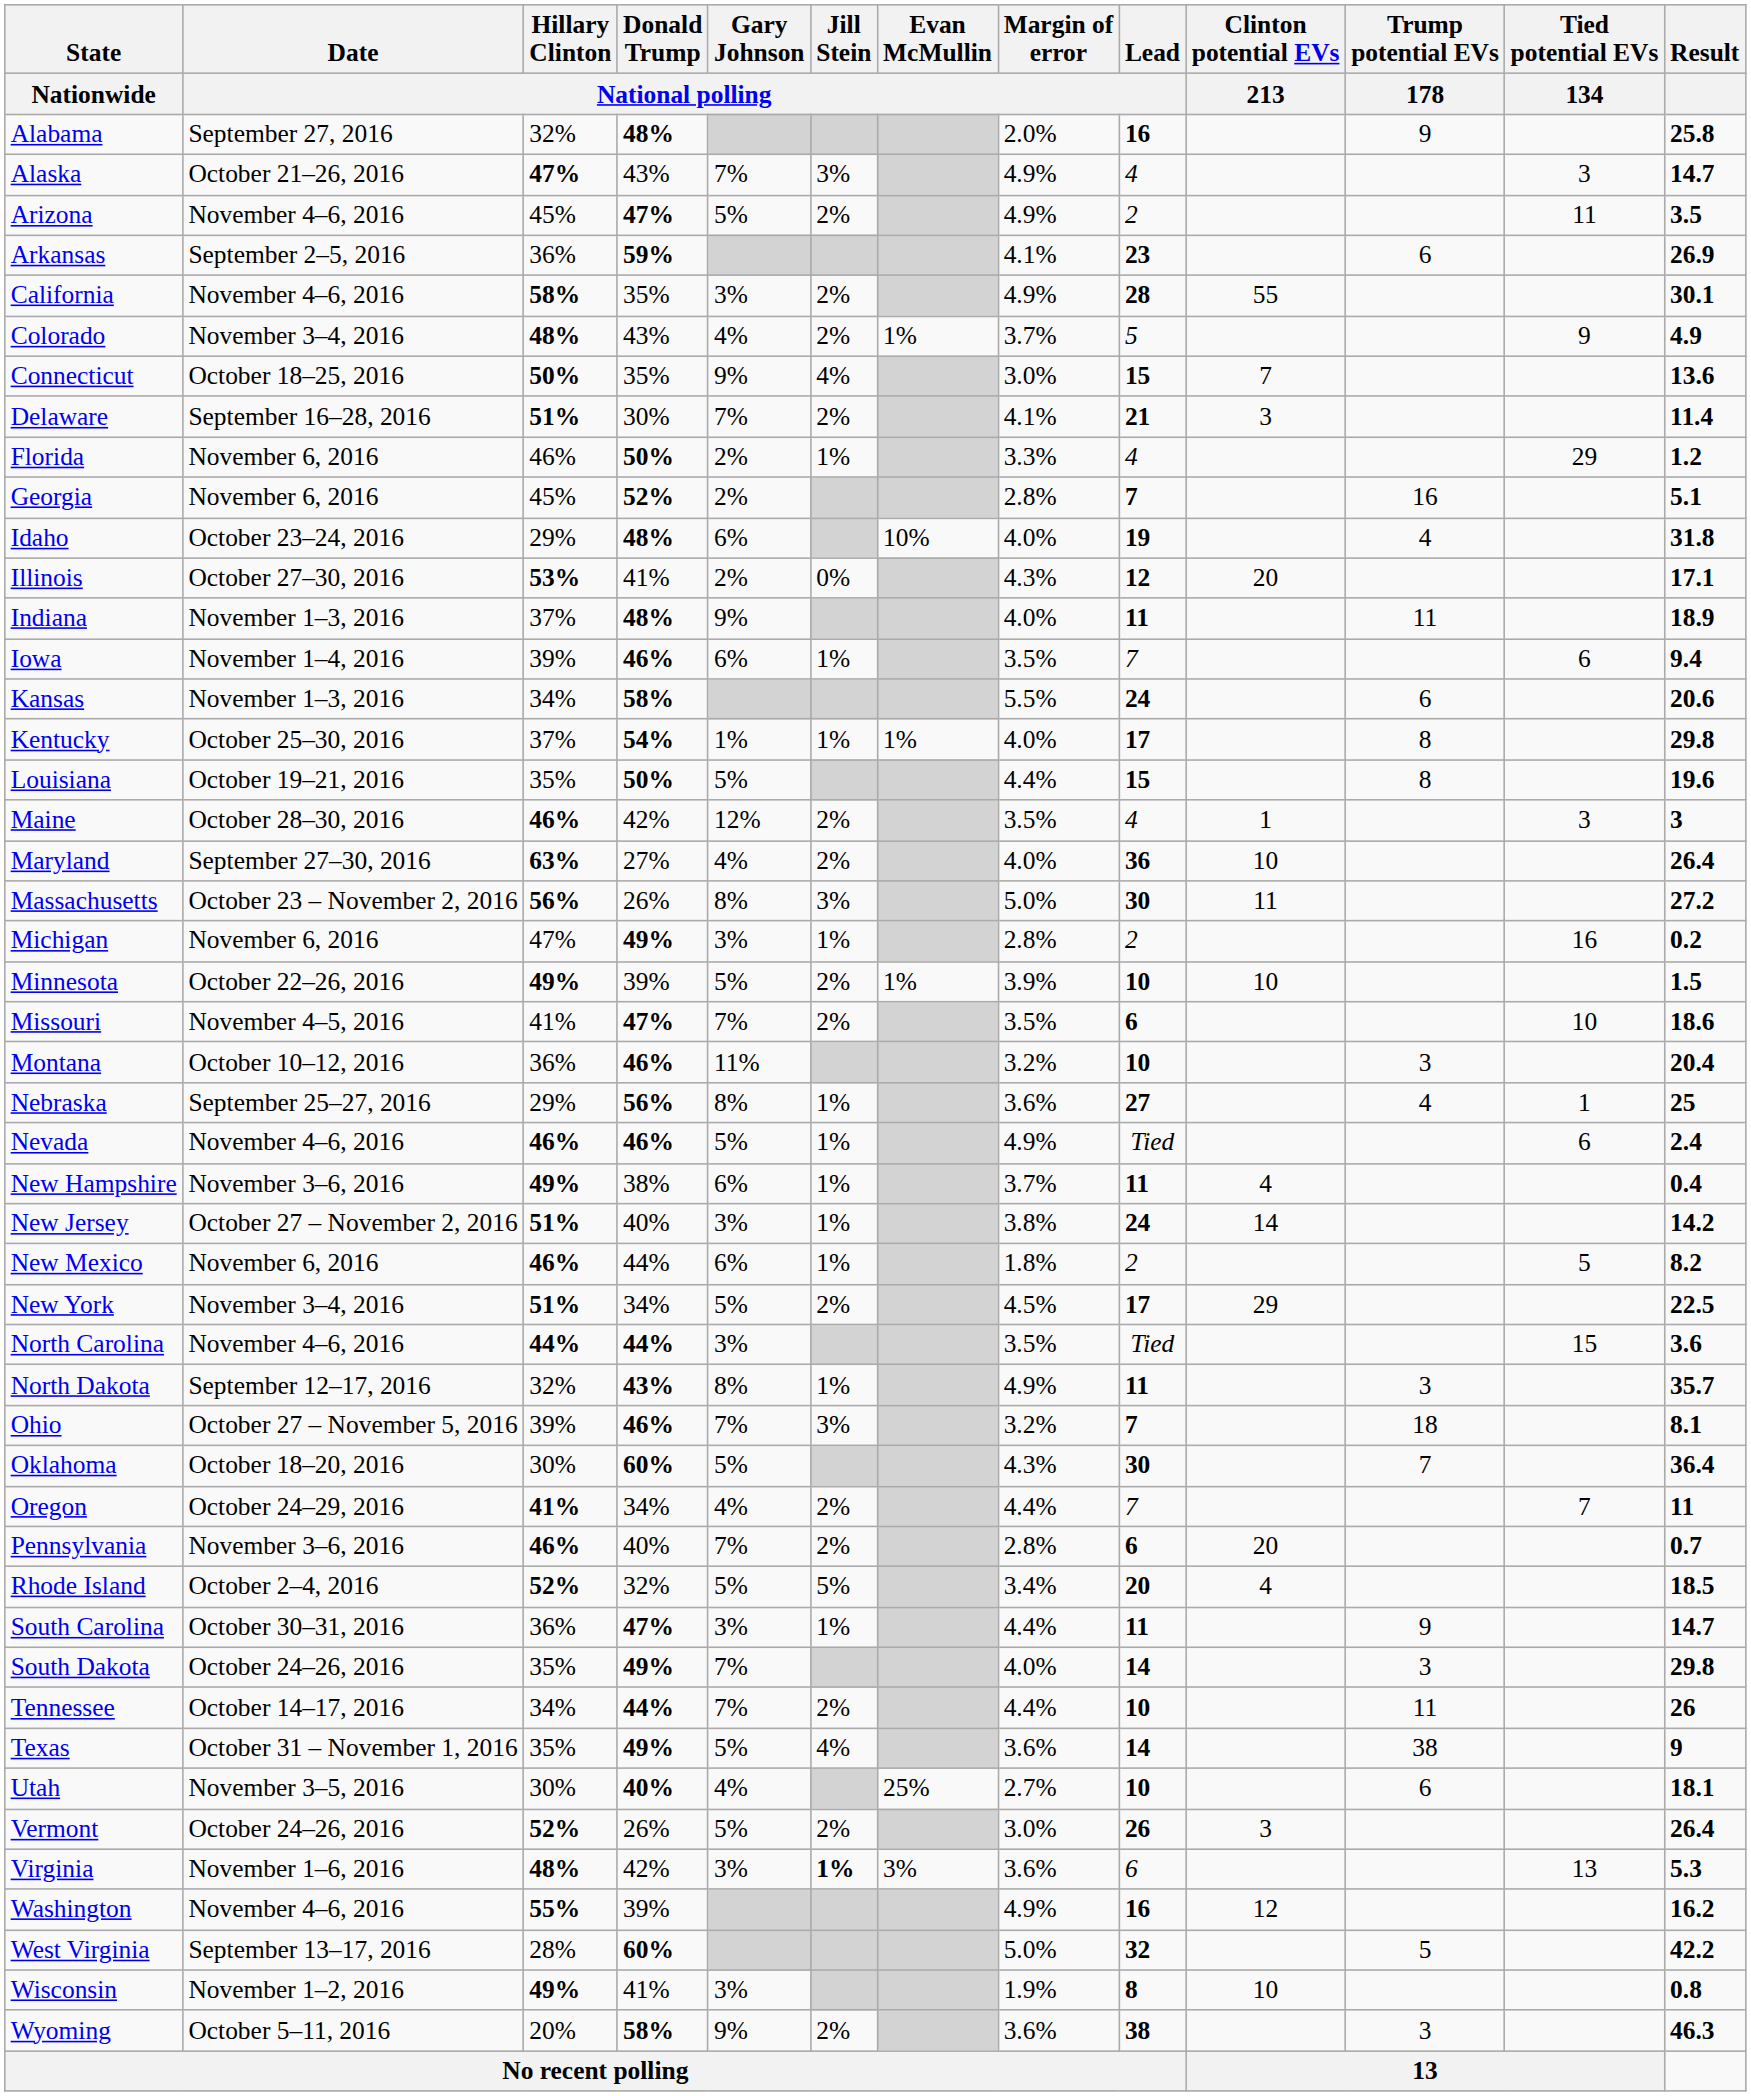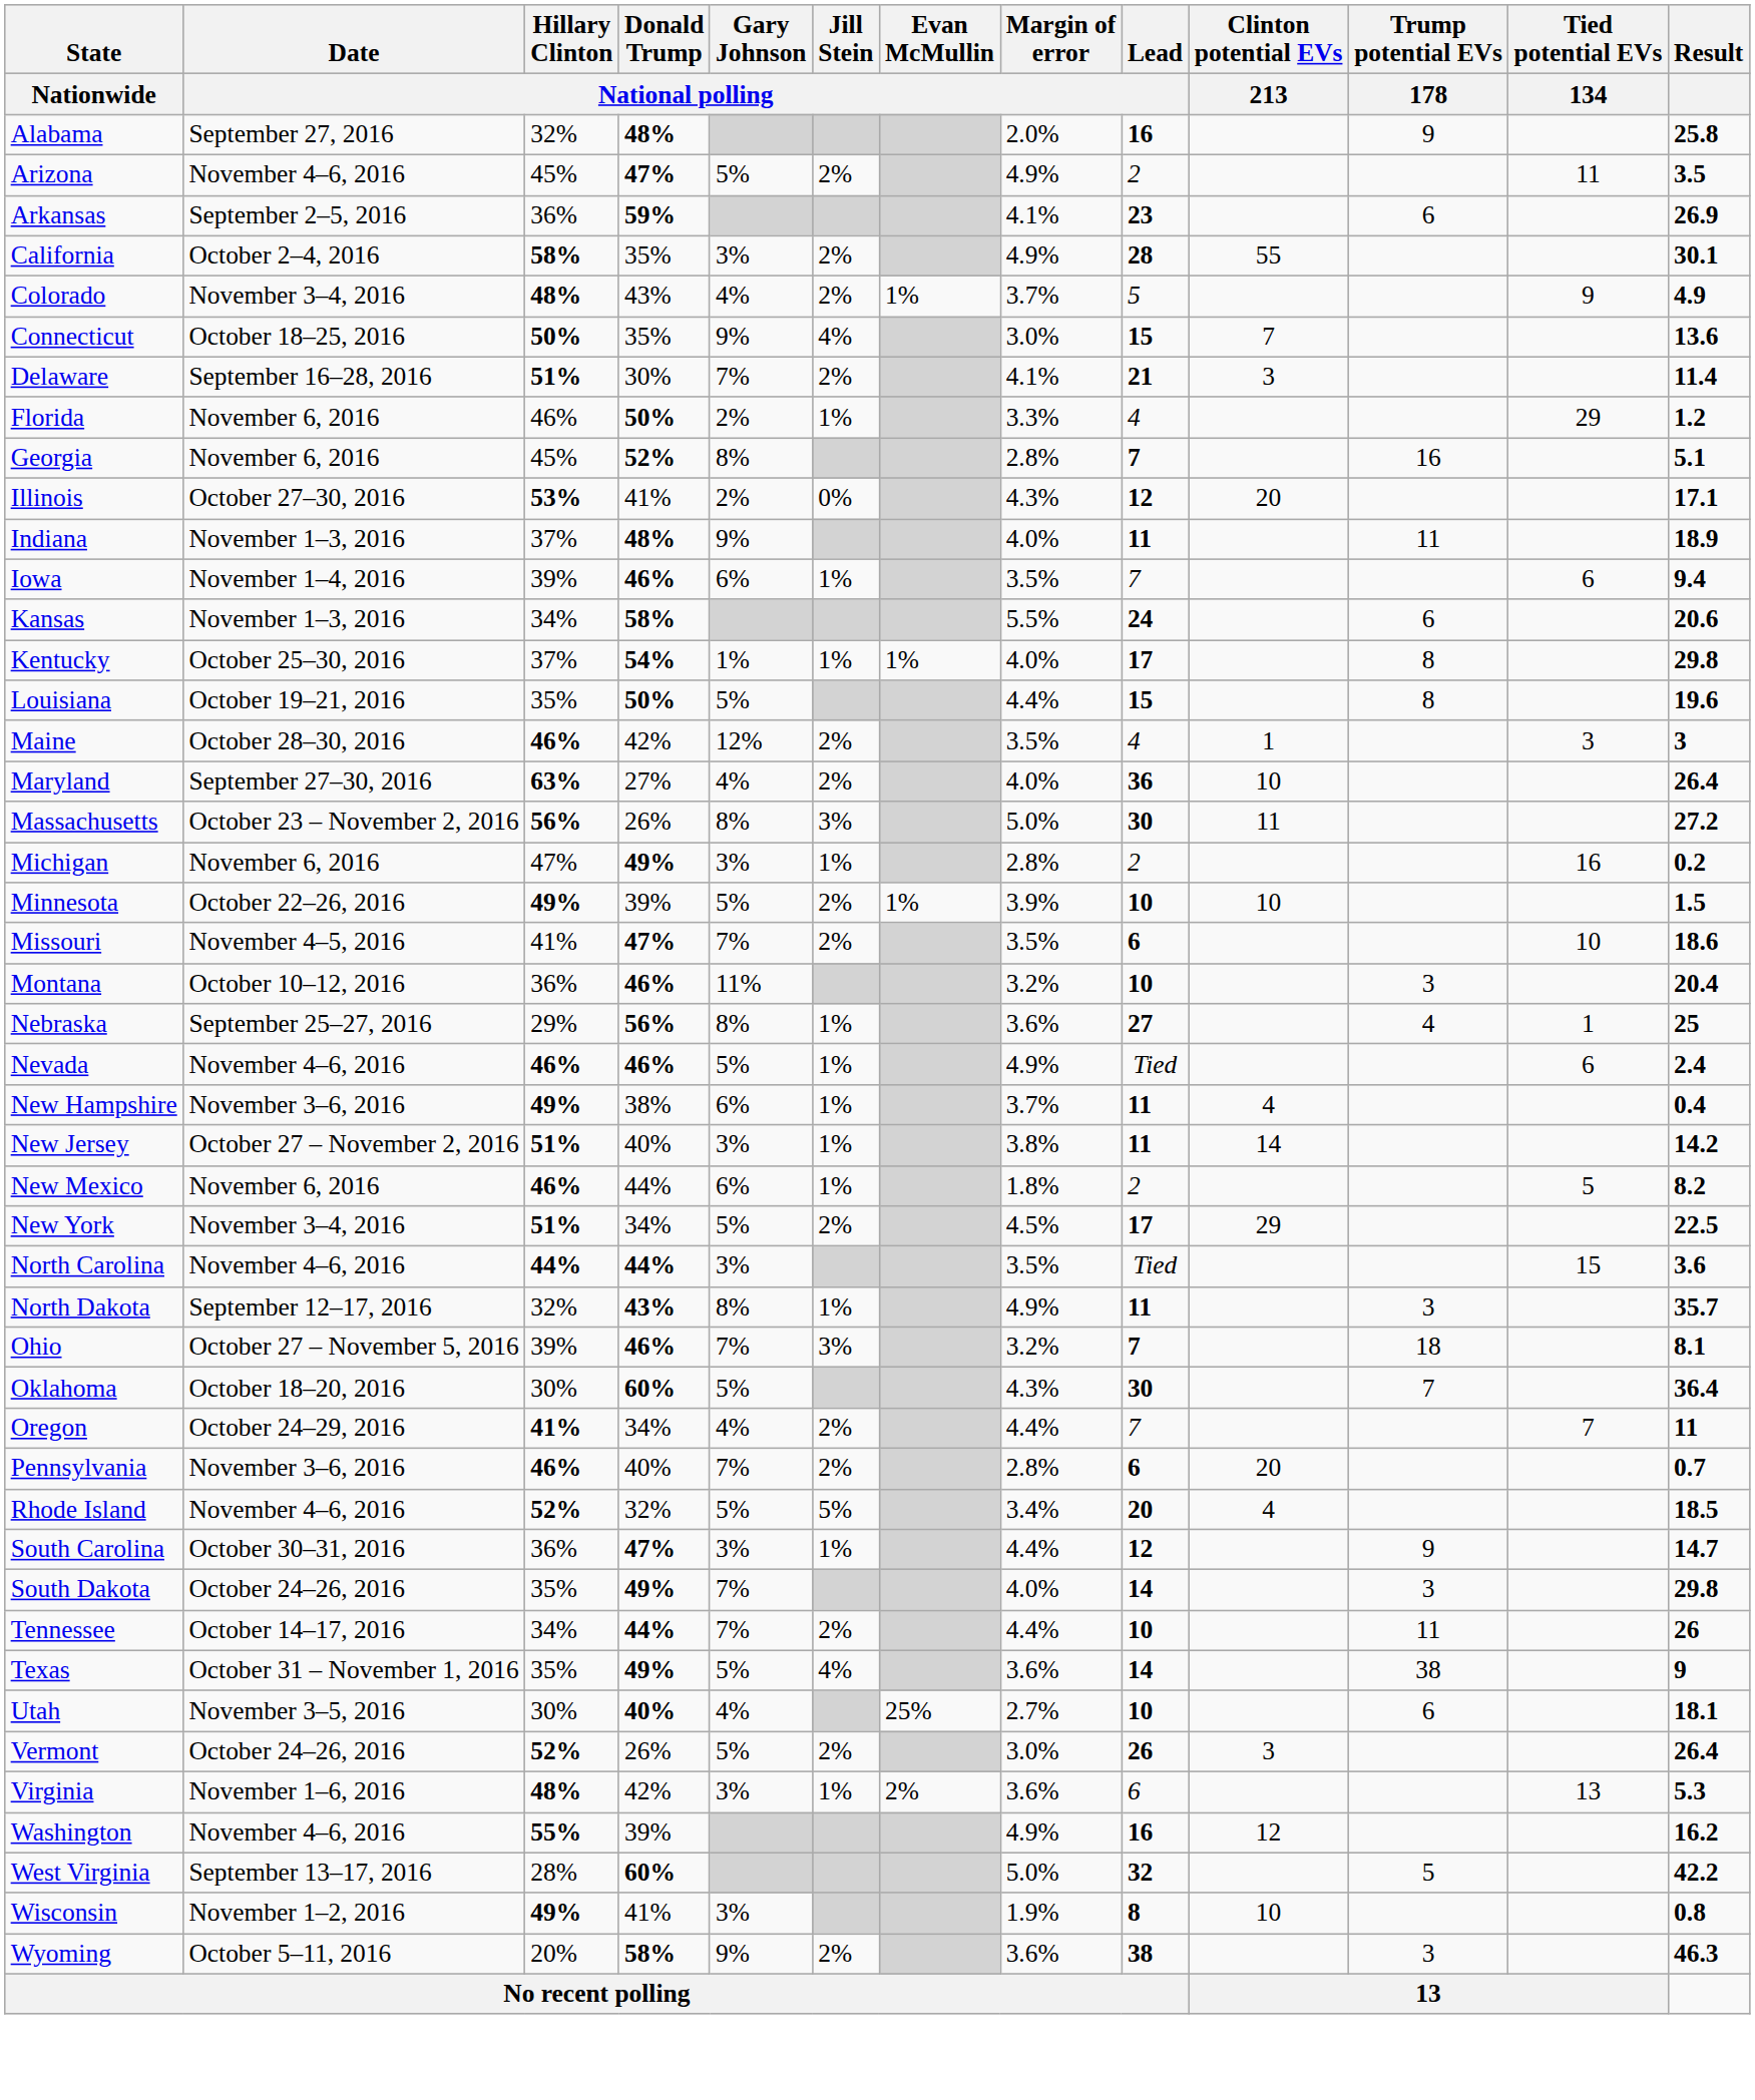- row: Alaska | October 21–26, 2016 | 47% | 43% | 7% | 3% | 4.9% | 4 | 3 | 14.7
California | Date / National polling: November 4–6, 2016 -> October 2–4, 2016
Georgia | Gary Johnson / National polling: 2% -> 8%
- row: Idaho | October 23–24, 2016 | 29% | 48% | 6% | 10% | 4.0% | 19 | 4 | 31.8
New Jersey | Lead / National polling: 24 -> 11
Rhode Island | Date / National polling: October 2–4, 2016 -> November 4–6, 2016
South Carolina | Lead / National polling: 11 -> 12
Virginia | Jill Stein / National polling: bold -> normal
Virginia | Evan McMullin / National polling: 3% -> 2%
